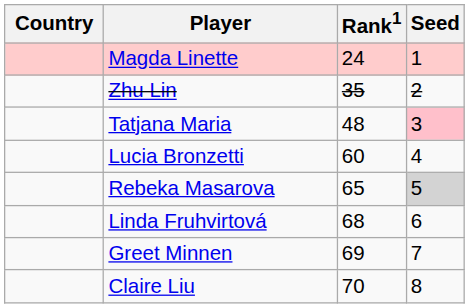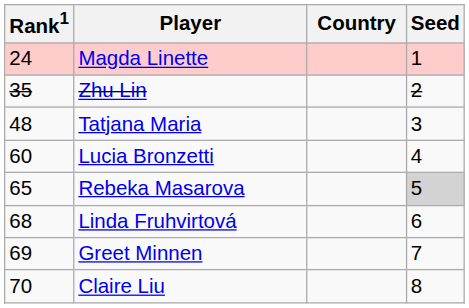columns swapped: Country <-> Rank1
Tatjana Maria | Seed: pink background -> no background
